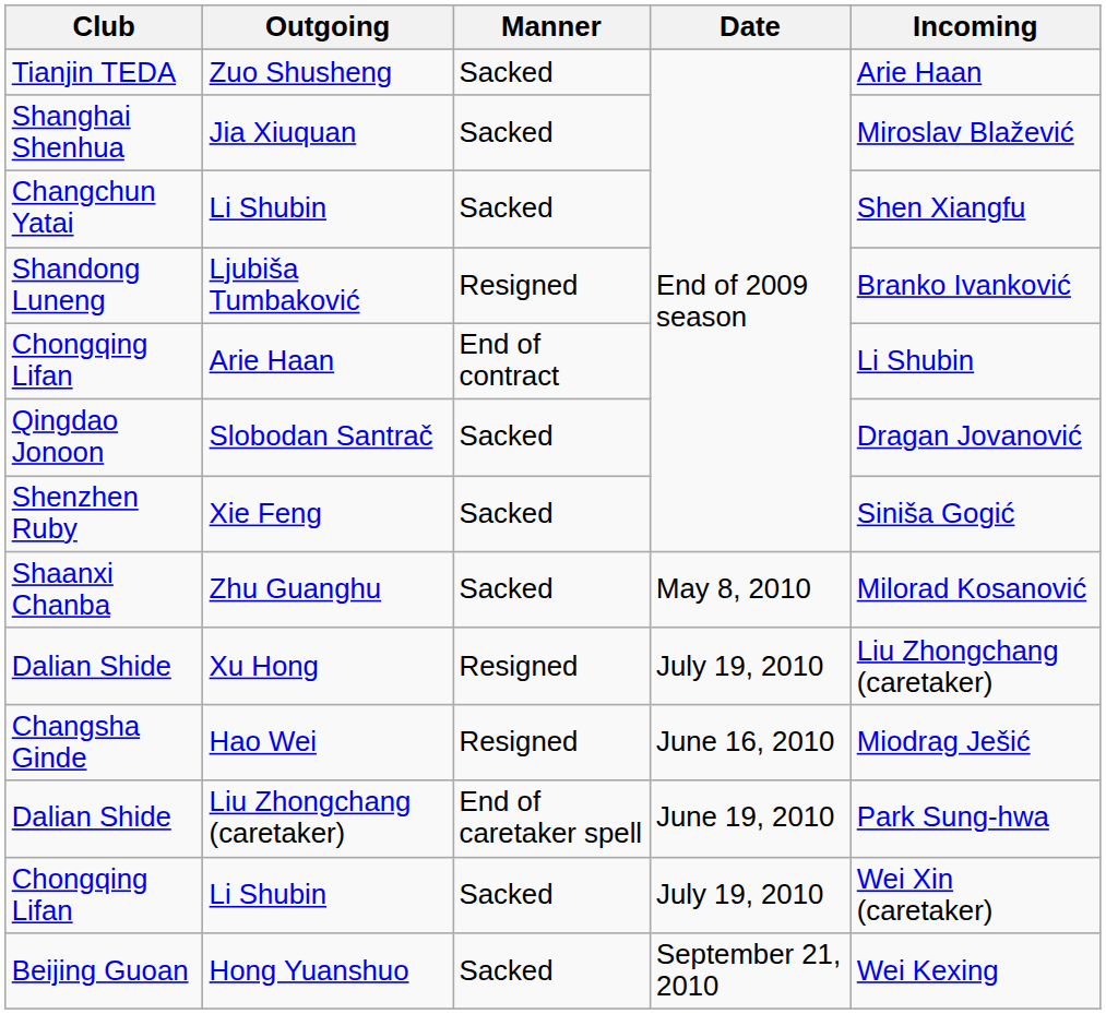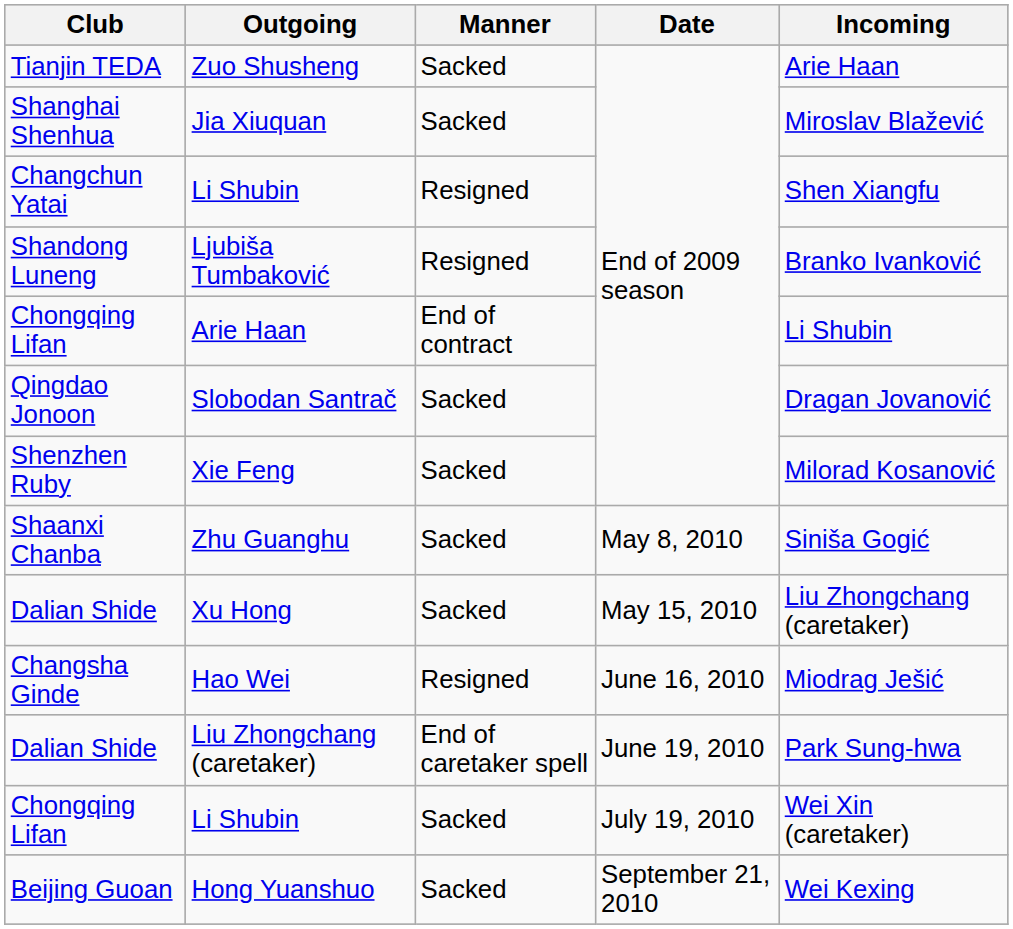Changchun Yatai / Li Shubin | Manner: Sacked -> Resigned
Xie Feng | Incoming: Siniša Gogić -> Milorad Kosanović
Zhu Guanghu | Incoming: Milorad Kosanović -> Siniša Gogić
Xu Hong | Manner: Resigned -> Sacked
Xu Hong | Date: July 19, 2010 -> May 15, 2010
